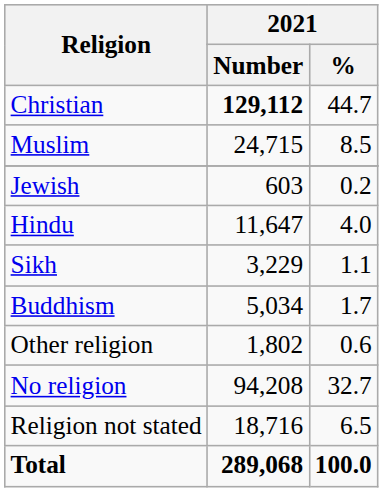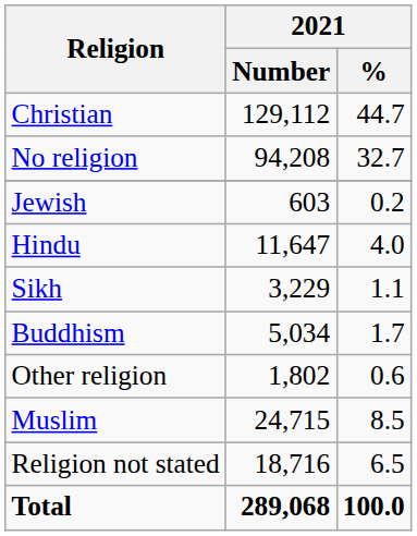Christian | 2021 / Number: bold -> normal
rows swapped: Muslim <-> No religion
